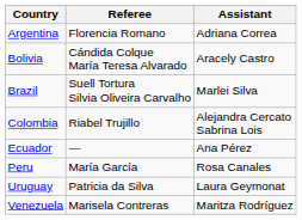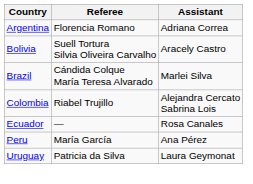Bolivia | Referee: Cándida Colque María Teresa Alvarado -> Suell Tortura Silvia Oliveira Carvalho
Brazil | Referee: Suell Tortura Silvia Oliveira Carvalho -> Cándida Colque María Teresa Alvarado
Ecuador | Assistant: Ana Pérez -> Rosa Canales
Peru | Assistant: Rosa Canales -> Ana Pérez
- row: Venezuela | Marisela Contreras | Maritza Rodríguez
